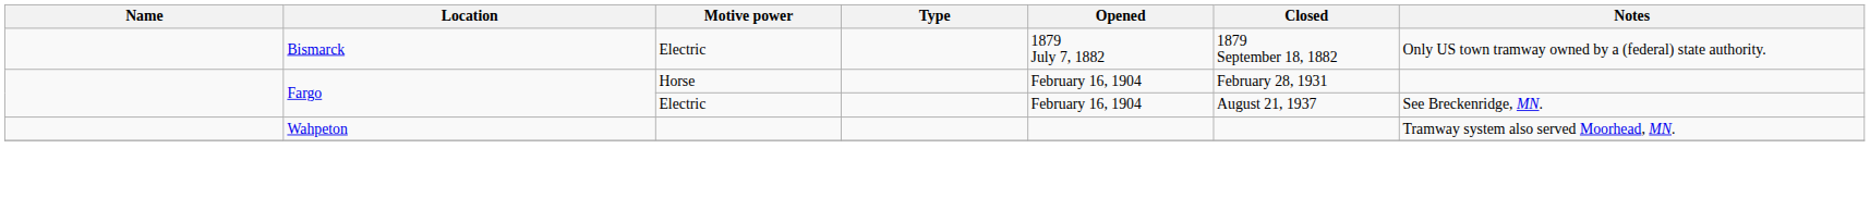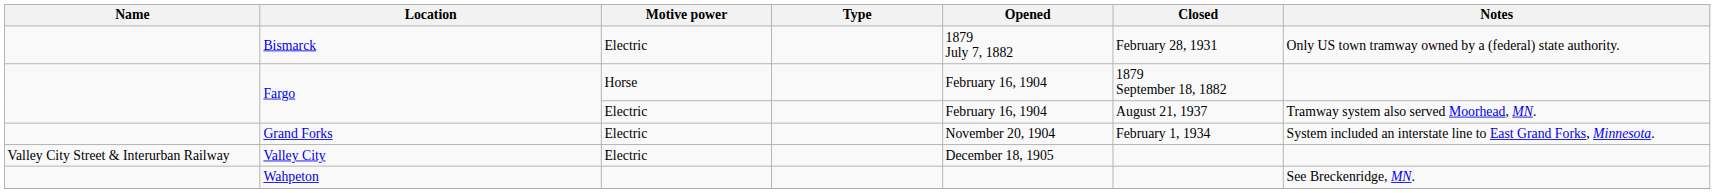Bismarck | Closed: 1879 September 18, 1882 -> February 28, 1931
Fargo / Horse | Closed: February 28, 1931 -> 1879 September 18, 1882
Fargo / Electric | Notes: See Breckenridge, MN. -> Tramway system also served Moorhead, MN.
+ row: Grand Forks | Electric | November 20, 1904 | February 1, 1934 | System included an interstate line to East Grand Forks, Minnesota.
+ row: Valley City Street & Interurban Railway | Valley City | Electric | December 18, 1905
Wahpeton | Notes: Tramway system also served Moorhead, MN. -> See Breckenridge, MN.
